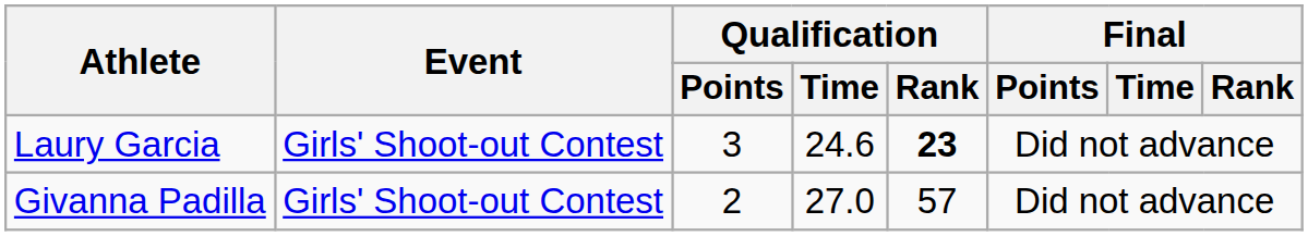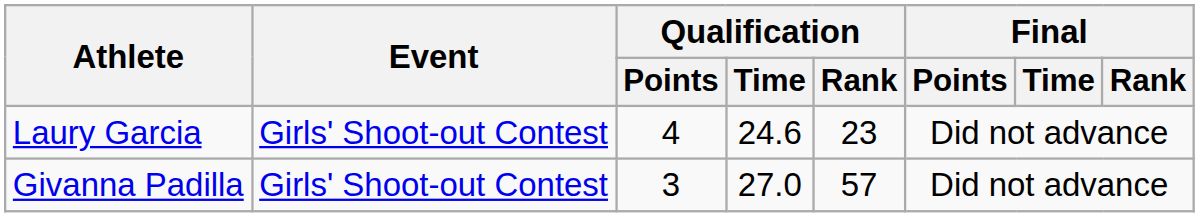Laury Garcia | Qualification / Points: 3 -> 4
Laury Garcia | Qualification / Rank: bold -> normal
Givanna Padilla | Qualification / Points: 2 -> 3
